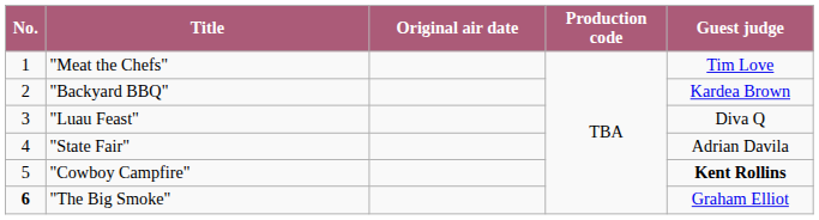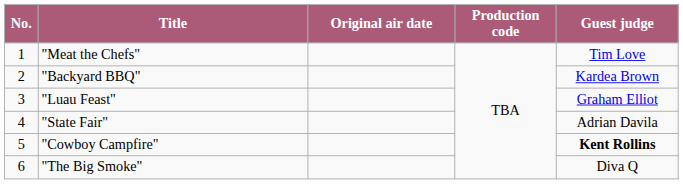"Luau Feast" | Guest judge: Diva Q -> Graham Elliot
"The Big Smoke" | No.: bold -> normal
"The Big Smoke" | Guest judge: Graham Elliot -> Diva Q
